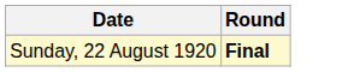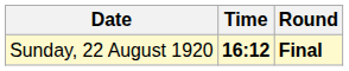+ column: Time | 16:12
